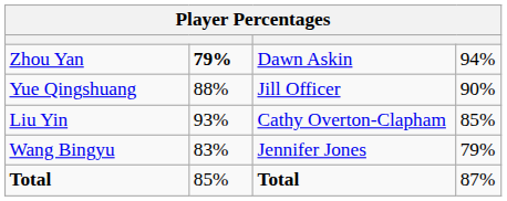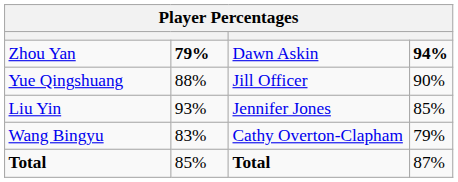Zhou Yan | column 4: normal -> bold
Liu Yin | column 3: Cathy Overton-Clapham -> Jennifer Jones
Wang Bingyu | column 3: Jennifer Jones -> Cathy Overton-Clapham
